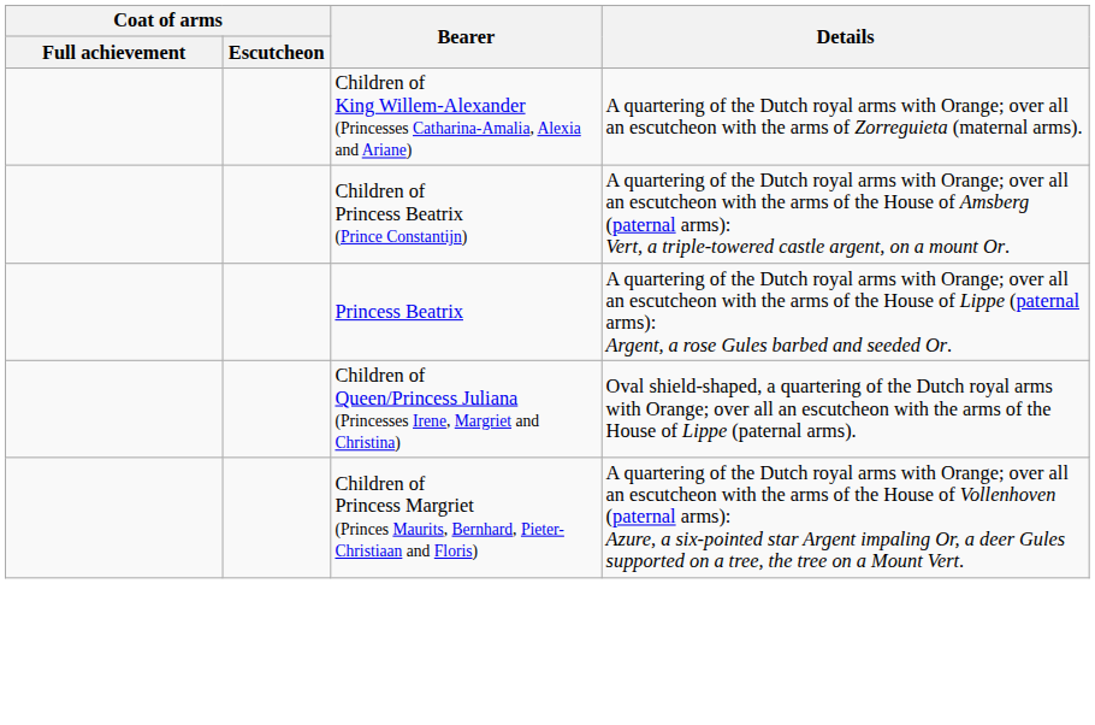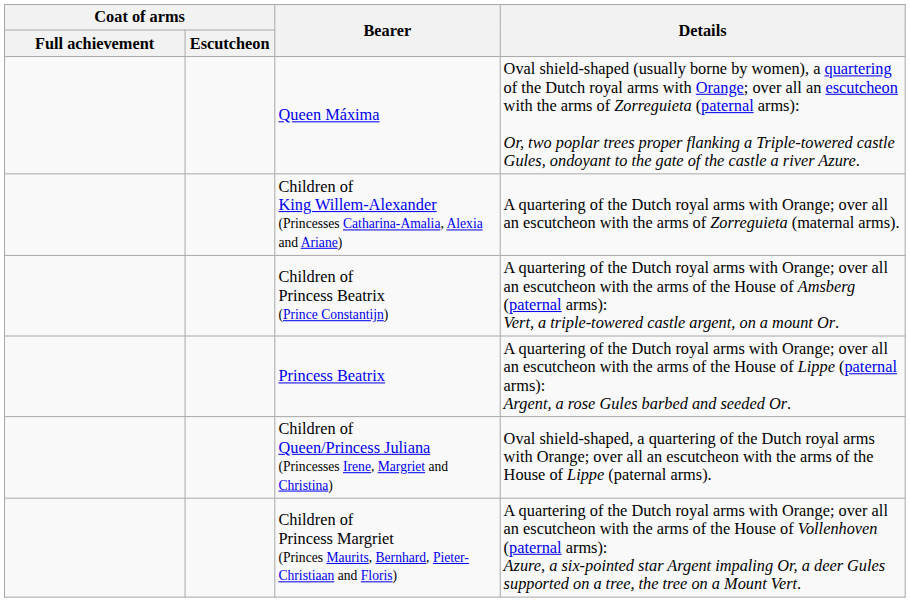+ row: Queen Máxima | Oval shield-shaped (usually borne by women), a quartering of the Dutch royal arms with Orange; over all an escutcheon with the arms of Zorreguieta (paternal arms): Or, two poplar trees proper flanking a Triple-towered castle Gules, ondoyant to the gate of the castle a river Azure.
